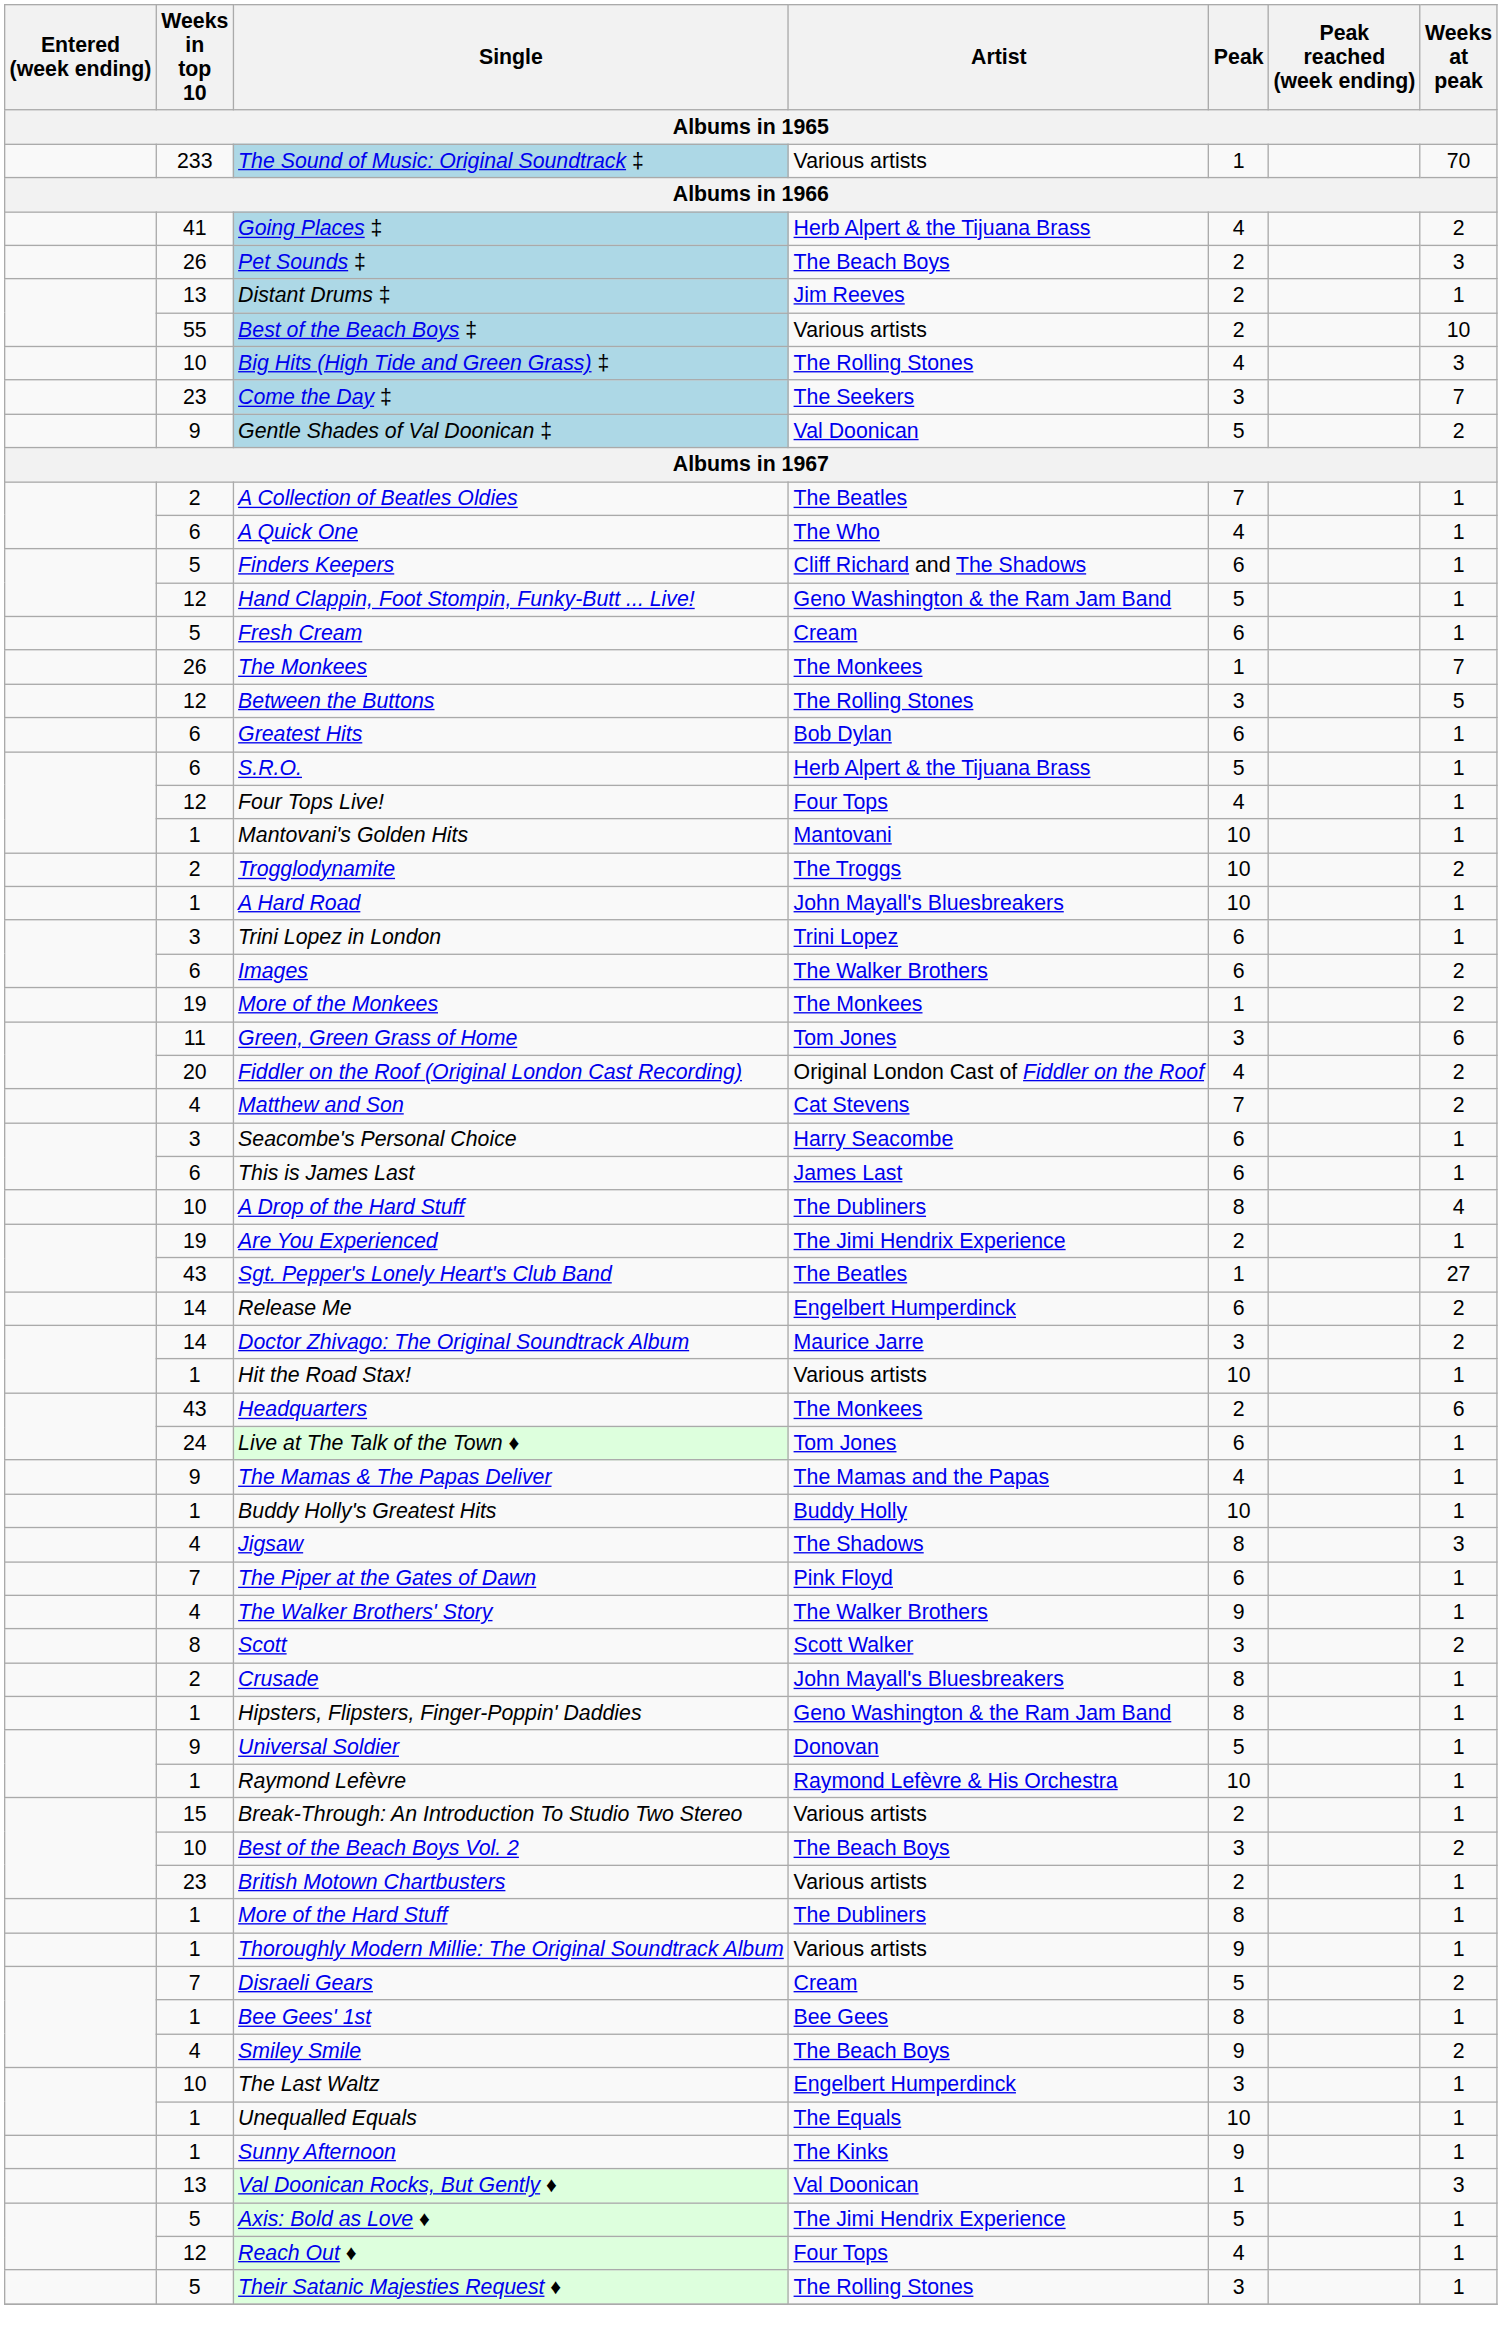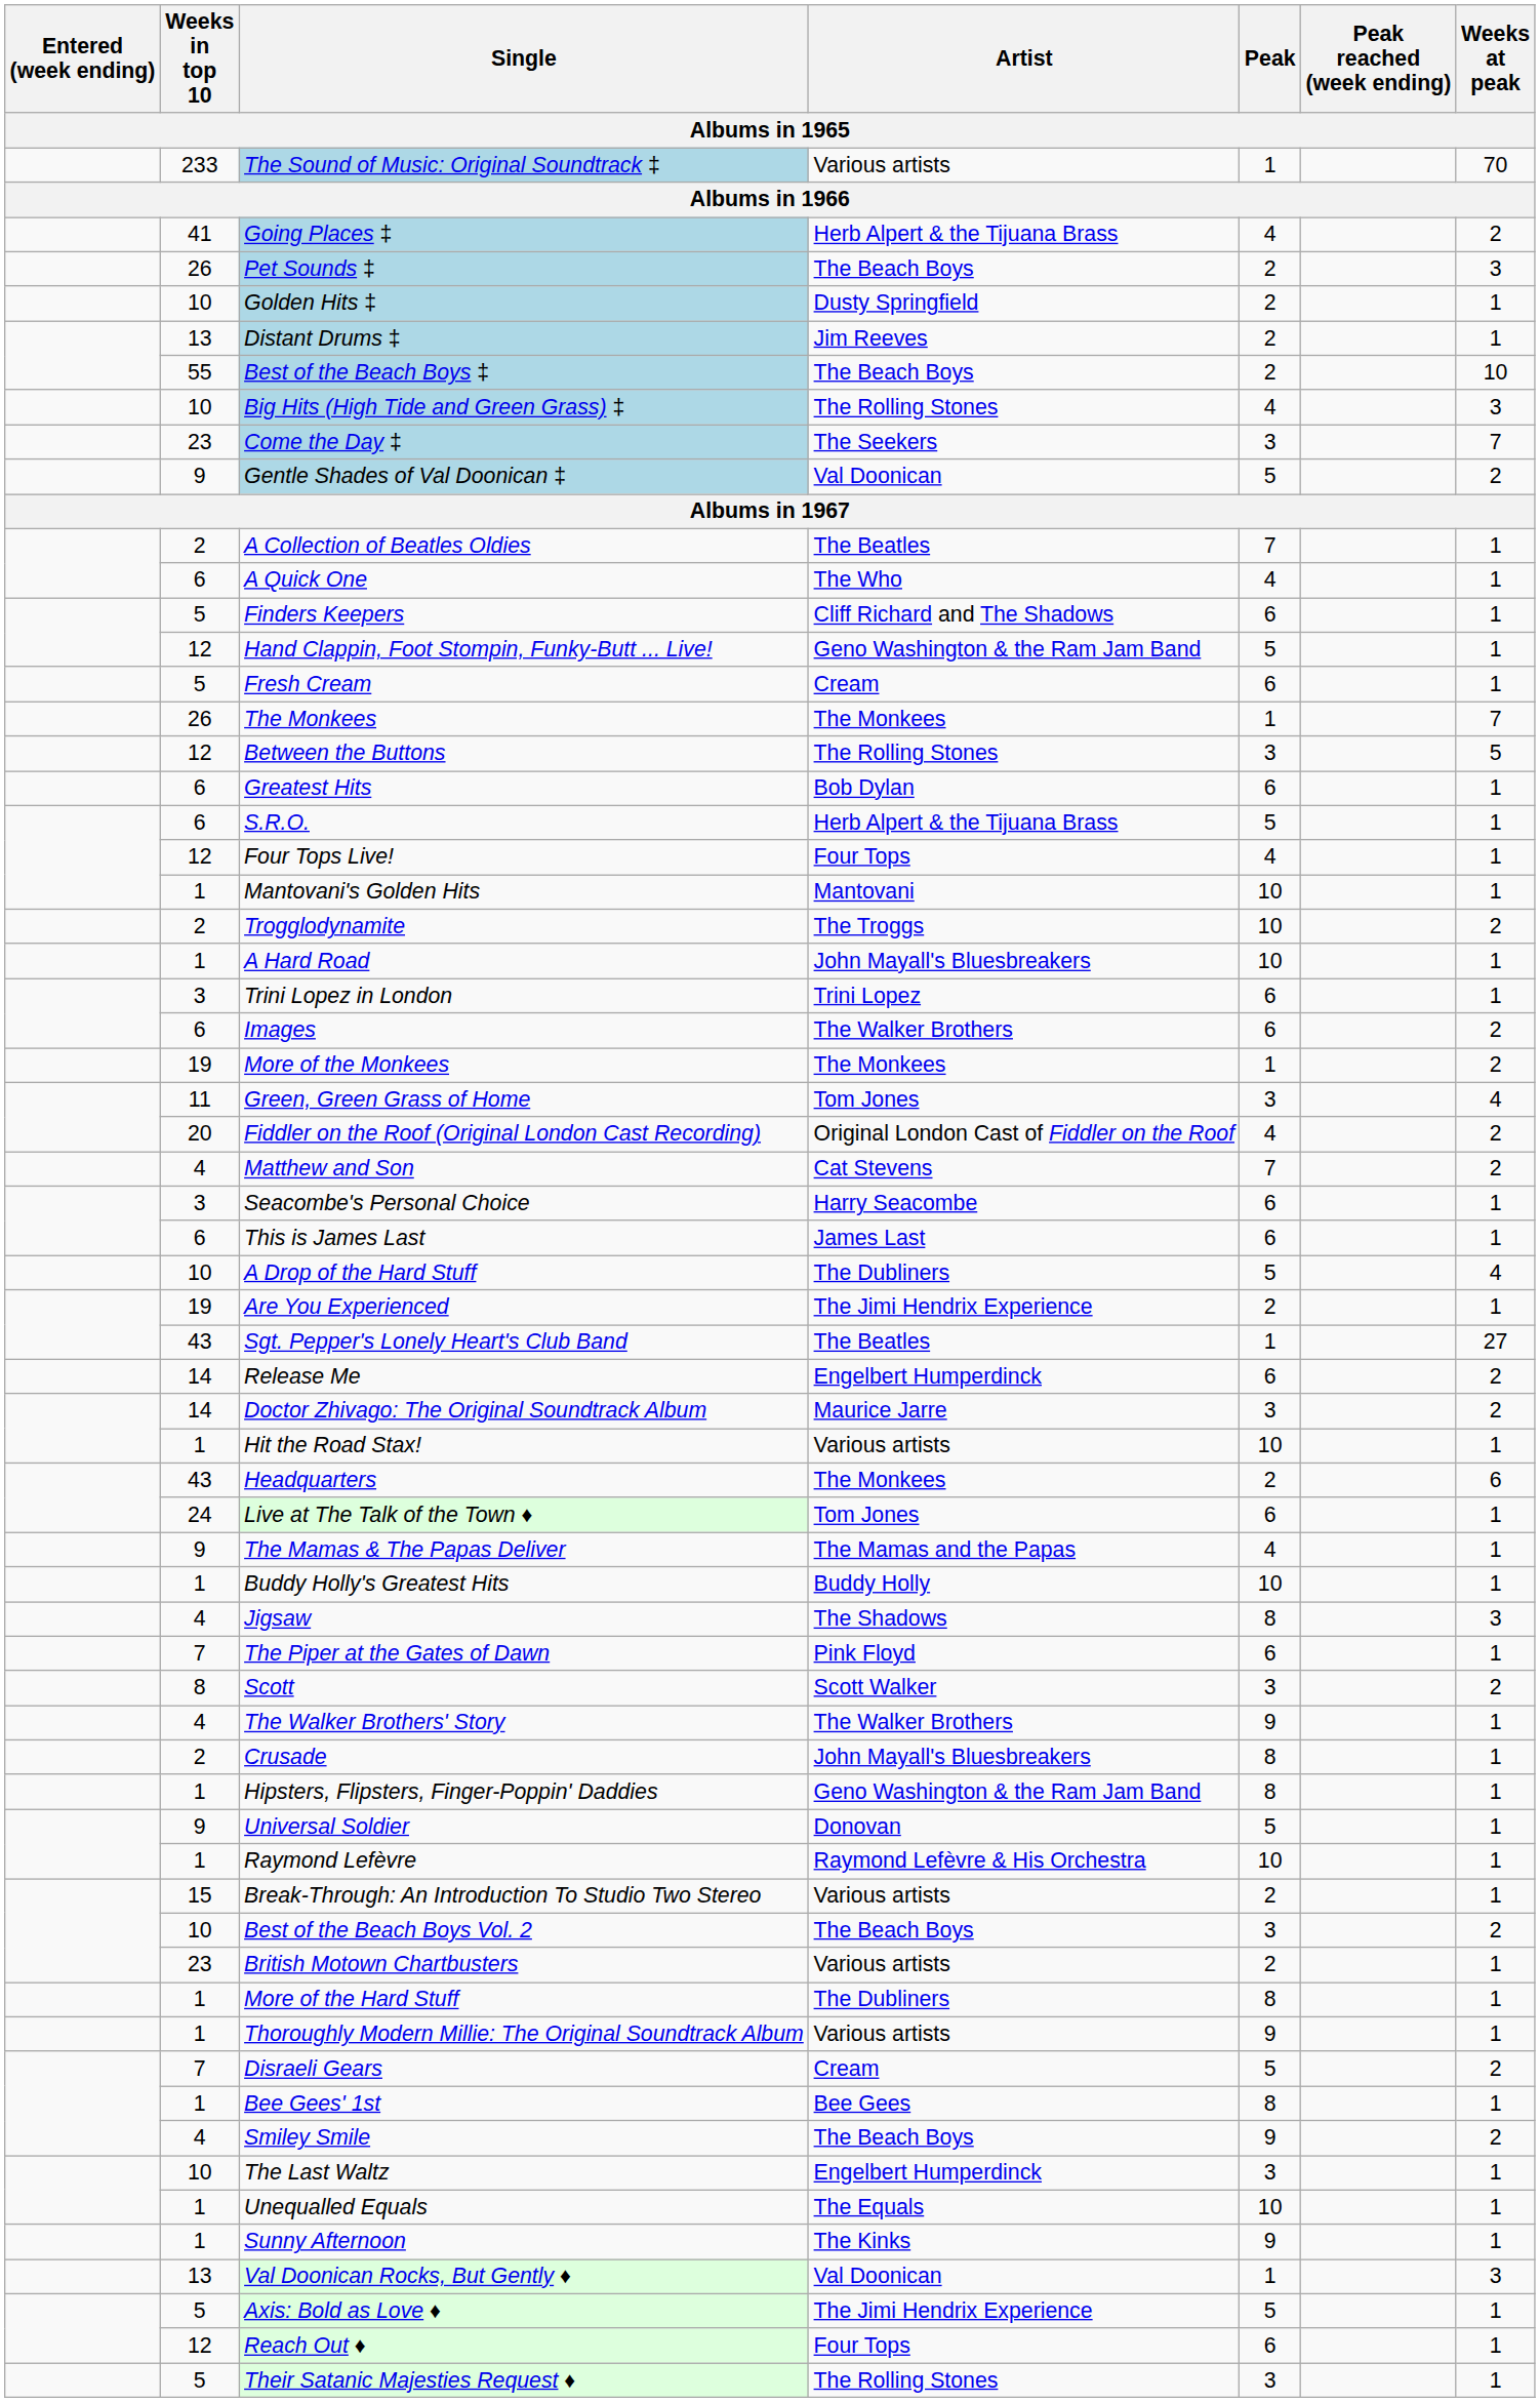+ row: 10 | Golden Hits ‡ | Dusty Springfield | 2 | 1
Best of the Beach Boys ‡ | Artist: Various artists -> The Beach Boys
Green, Green Grass of Home | Weeks at peak: 6 -> 4
A Drop of the Hard Stuff | Peak: 8 -> 5
rows swapped: Scott <-> The Walker Brothers' Story
Reach Out ♦ | Peak: 4 -> 6
